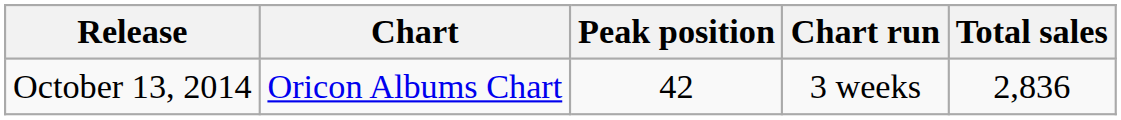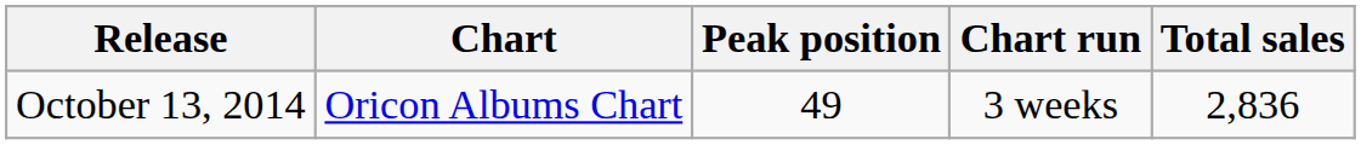October 13, 2014 | Peak position: 42 -> 49
